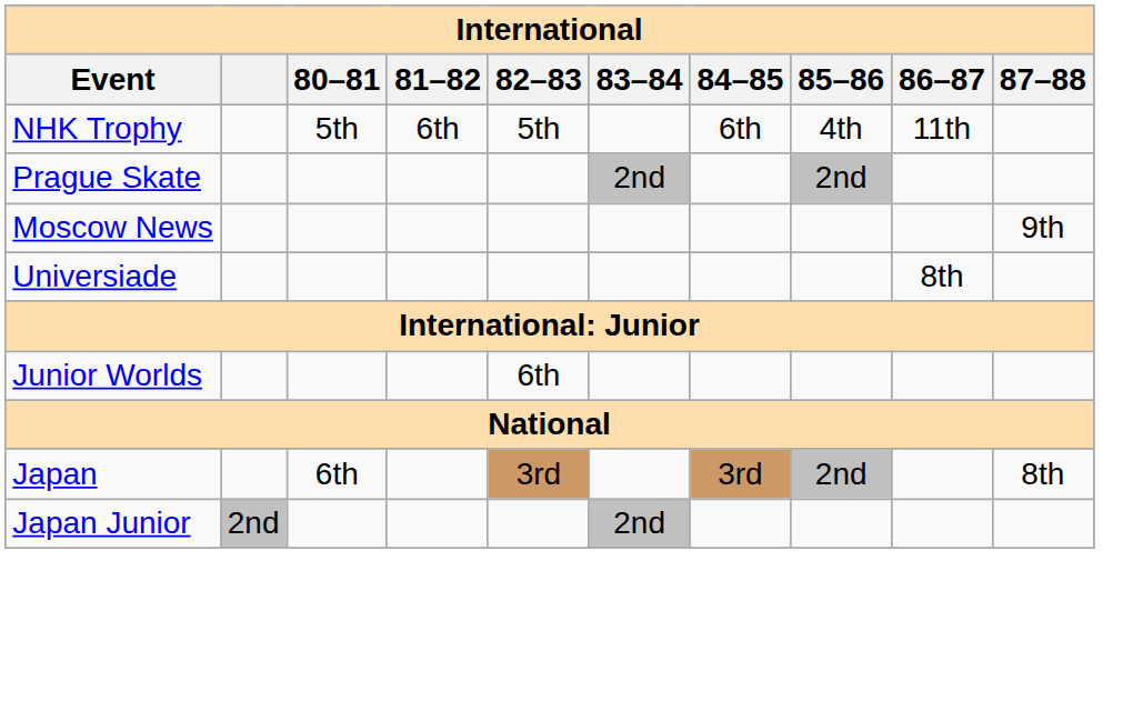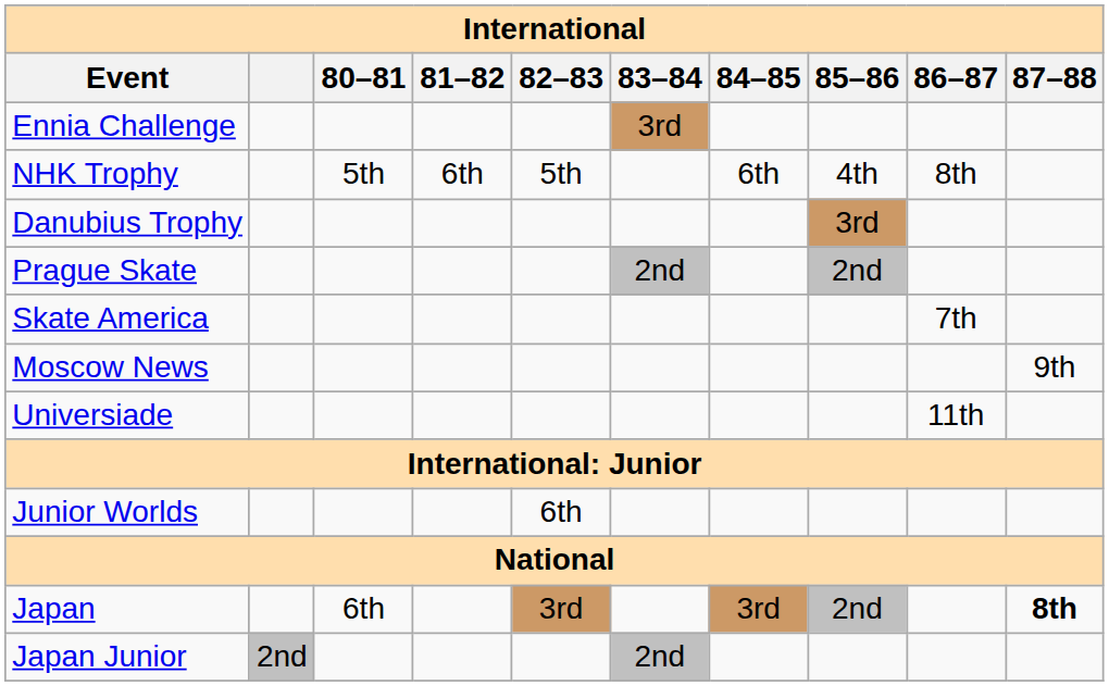+ row: Ennia Challenge | 3rd
NHK Trophy | 86–87: 11th -> 8th
+ row: Danubius Trophy | 3rd
+ row: Skate America | 7th
Universiade | 86–87: 8th -> 11th
Japan | 87–88: normal -> bold
